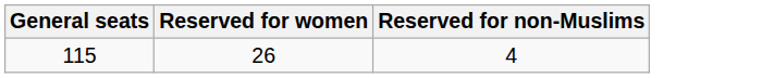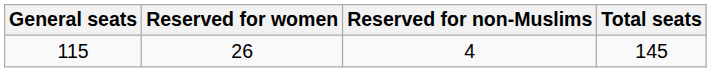+ column: Total seats | 145
